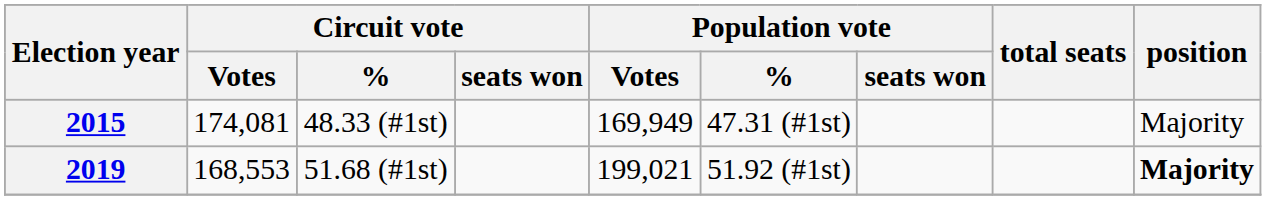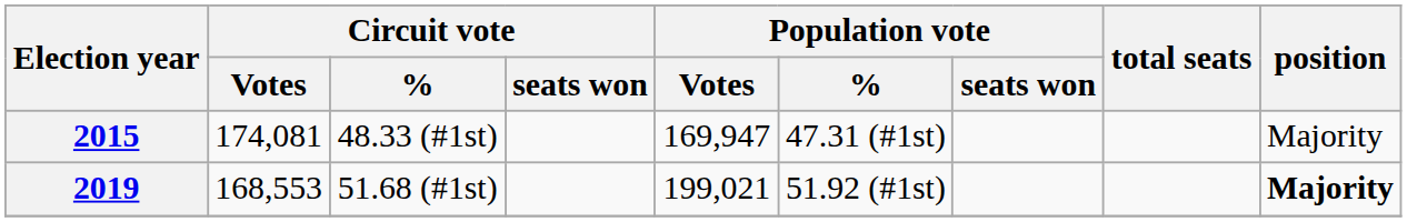2015 | Population vote / Votes: 169,949 -> 169,947
